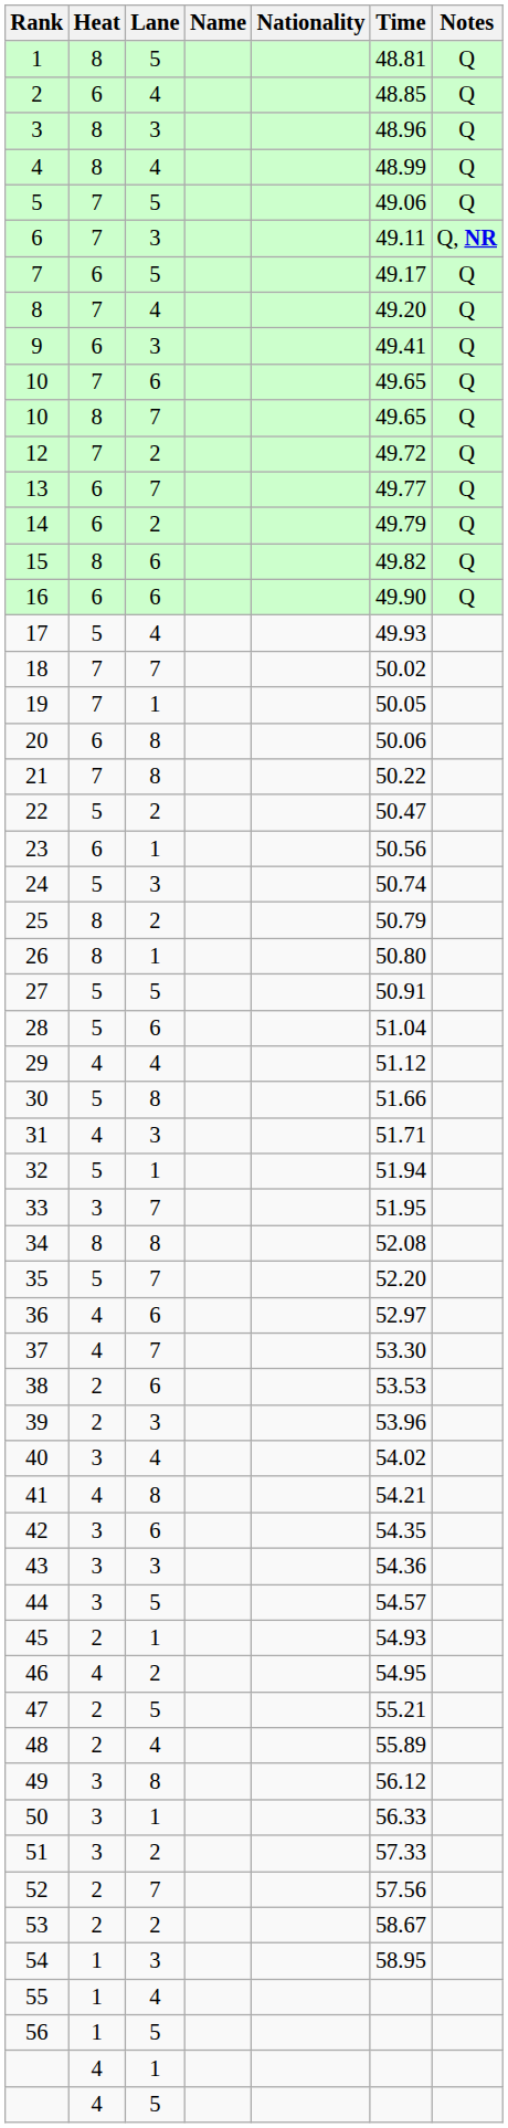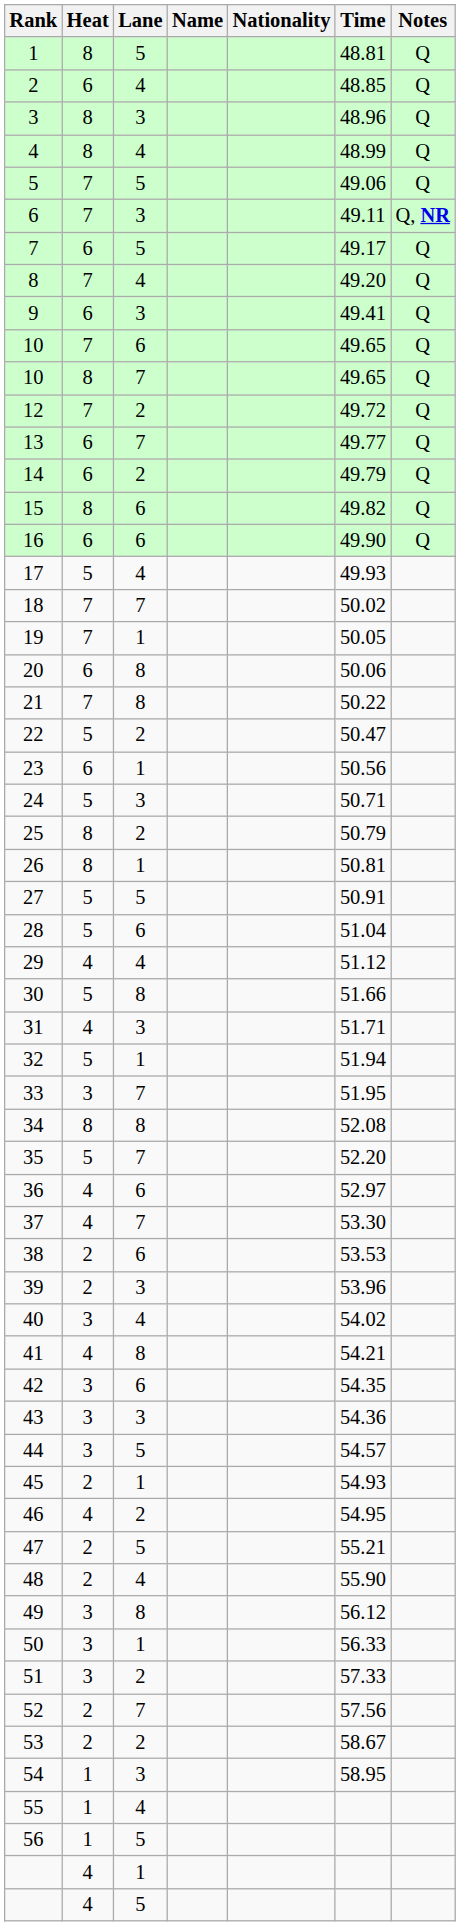24 | Time: 50.74 -> 50.71
26 | Time: 50.80 -> 50.81
48 | Time: 55.89 -> 55.90
